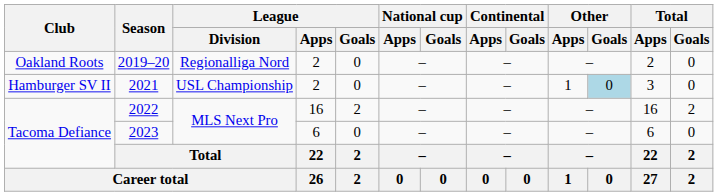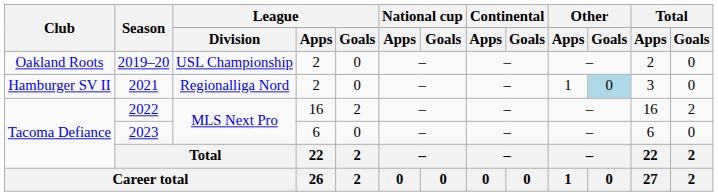2019–20 | League / Division: Regionalliga Nord -> USL Championship
2021 | League / Division: USL Championship -> Regionalliga Nord
